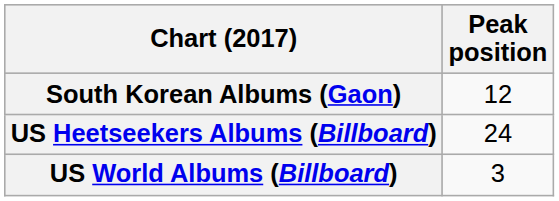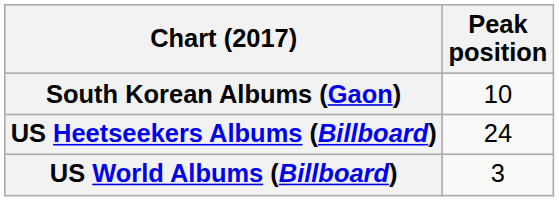South Korean Albums (Gaon) | Peak position: 12 -> 10
